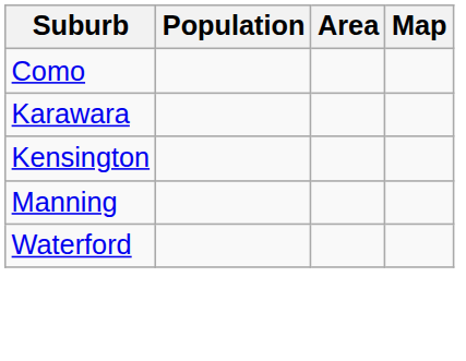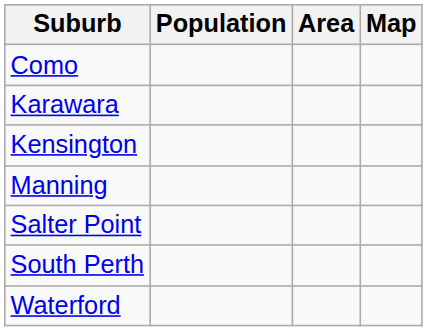+ row: Salter Point
+ row: South Perth
